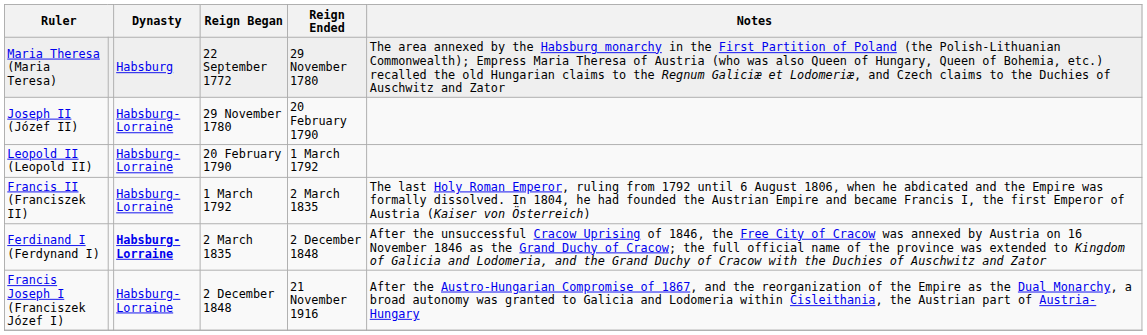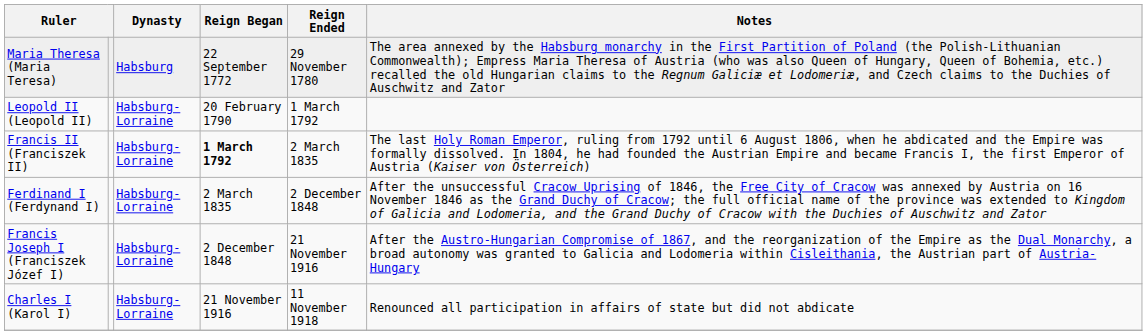- row: Joseph II (Józef II) | Habsburg-Lorraine | 29 November 1780 | 20 February 1790
Francis II (Franciszek II) | Reign Began: normal -> bold
Ferdinand I (Ferdynand I) | Dynasty: bold -> normal
+ row: Charles I (Karol I) | Habsburg-Lorraine | 21 November 1916 | 11 November 1918 | Renounced all participation in affairs of state but did not abdicate
